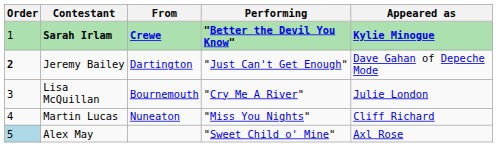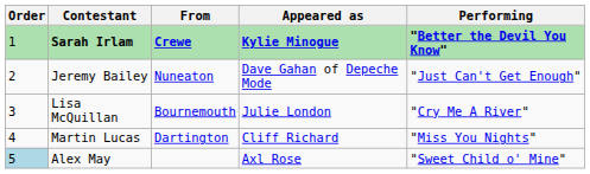columns swapped: Appeared as <-> Performing
Jeremy Bailey | Order: bold -> normal
Jeremy Bailey | From: Dartington -> Nuneaton
Martin Lucas | From: Nuneaton -> Dartington
